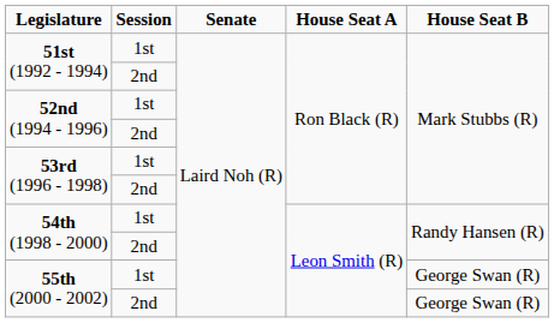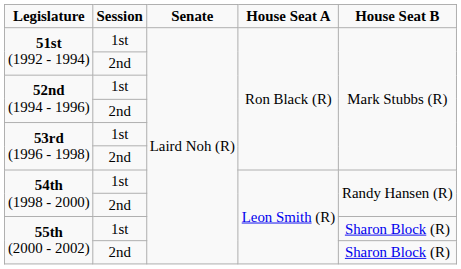55th (2000 - 2002) / 1st | House Seat B: George Swan (R) -> Sharon Block (R)
55th (2000 - 2002) / 2nd | House Seat B: George Swan (R) -> Sharon Block (R)
